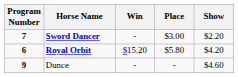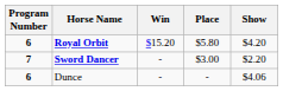rows swapped: Royal Orbit <-> Sword Dancer
Dunce | Program Number: 9 -> 6
Dunce | Show: $4.60 -> $4.06
